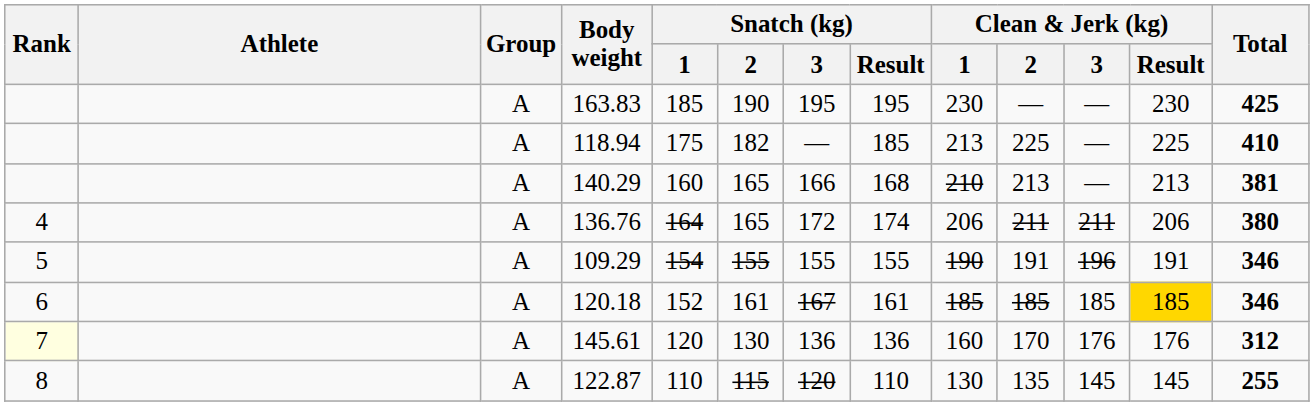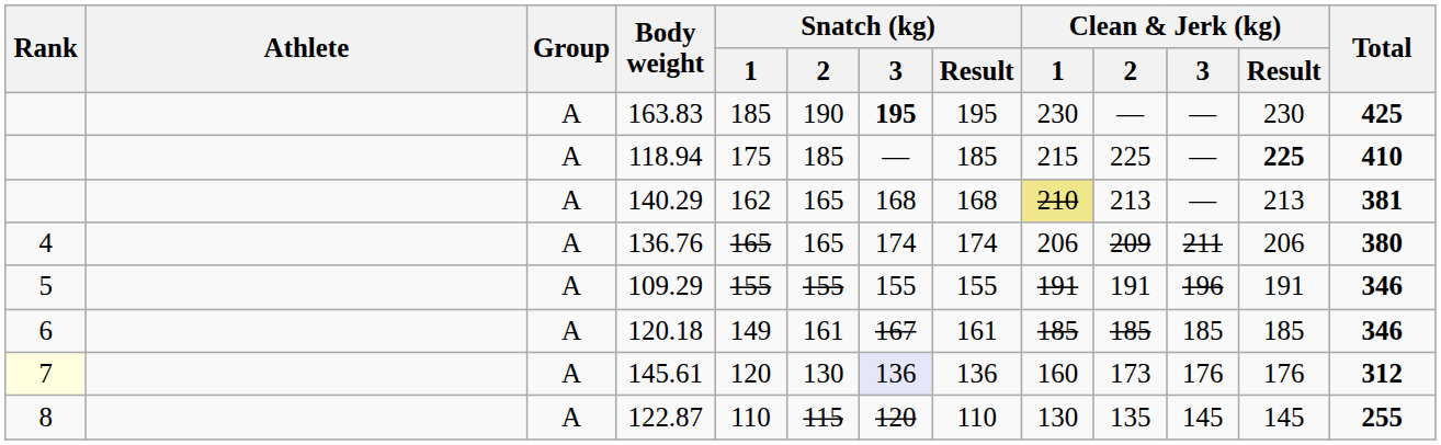163.83 | Snatch (kg) / 3: normal -> bold
118.94 | Snatch (kg) / 2: 182 -> 185
118.94 | Clean & Jerk (kg) / 1: 213 -> 215
118.94 | Clean & Jerk (kg) / Result: normal -> bold
140.29 | Snatch (kg) / 1: 160 -> 162
140.29 | Snatch (kg) / 3: 166 -> 168
140.29 | Clean & Jerk (kg) / 1: no background -> khaki background
136.76 | Snatch (kg) / 1: 164 -> 165
136.76 | Snatch (kg) / 3: 172 -> 174
136.76 | Clean & Jerk (kg) / 2: 211 -> 209
109.29 | Snatch (kg) / 1: 154 -> 155
109.29 | Clean & Jerk (kg) / 1: 190 -> 191
120.18 | Snatch (kg) / 1: 152 -> 149
120.18 | Clean & Jerk (kg) / Result: gold background -> no background
145.61 | Snatch (kg) / 3: no background -> lavender background
145.61 | Clean & Jerk (kg) / 2: 170 -> 173
